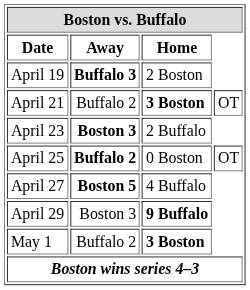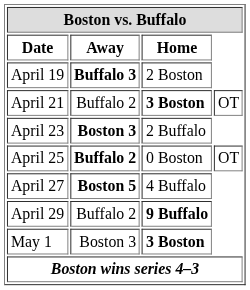April 29 | Away: Boston 3 -> Buffalo 2
May 1 | Away: Buffalo 2 -> Boston 3
